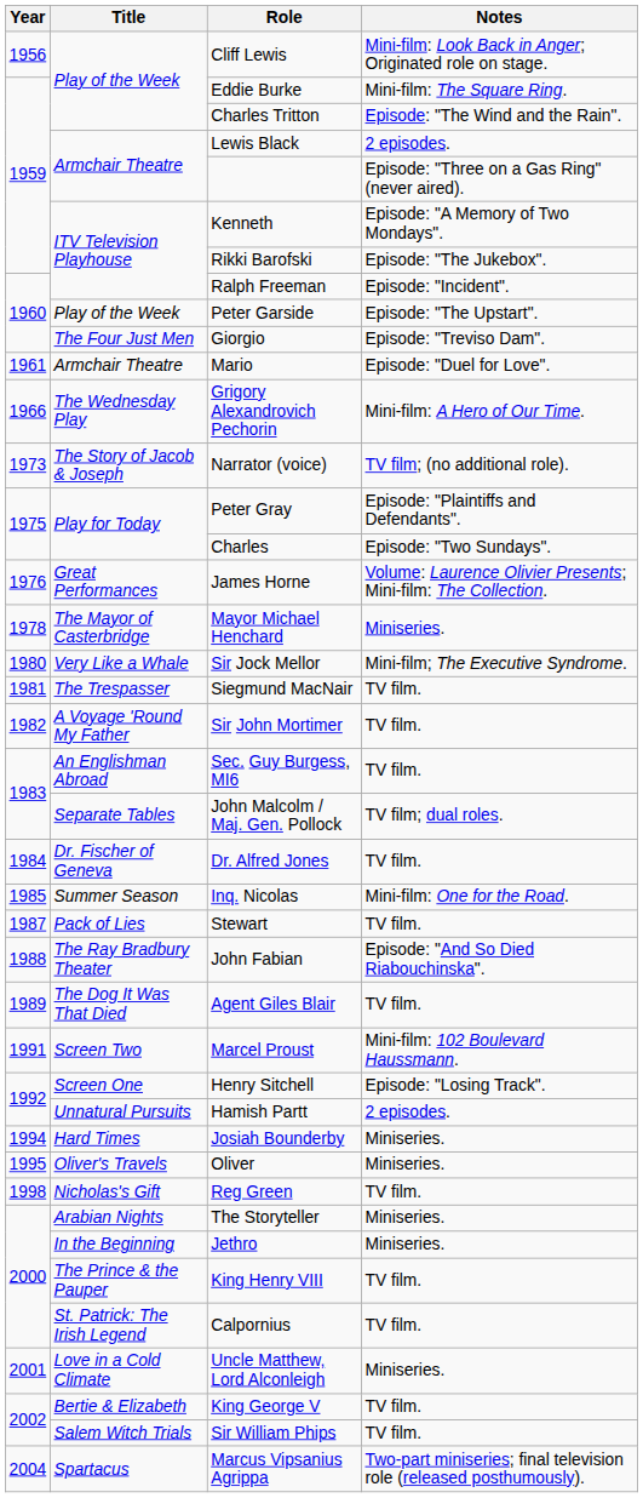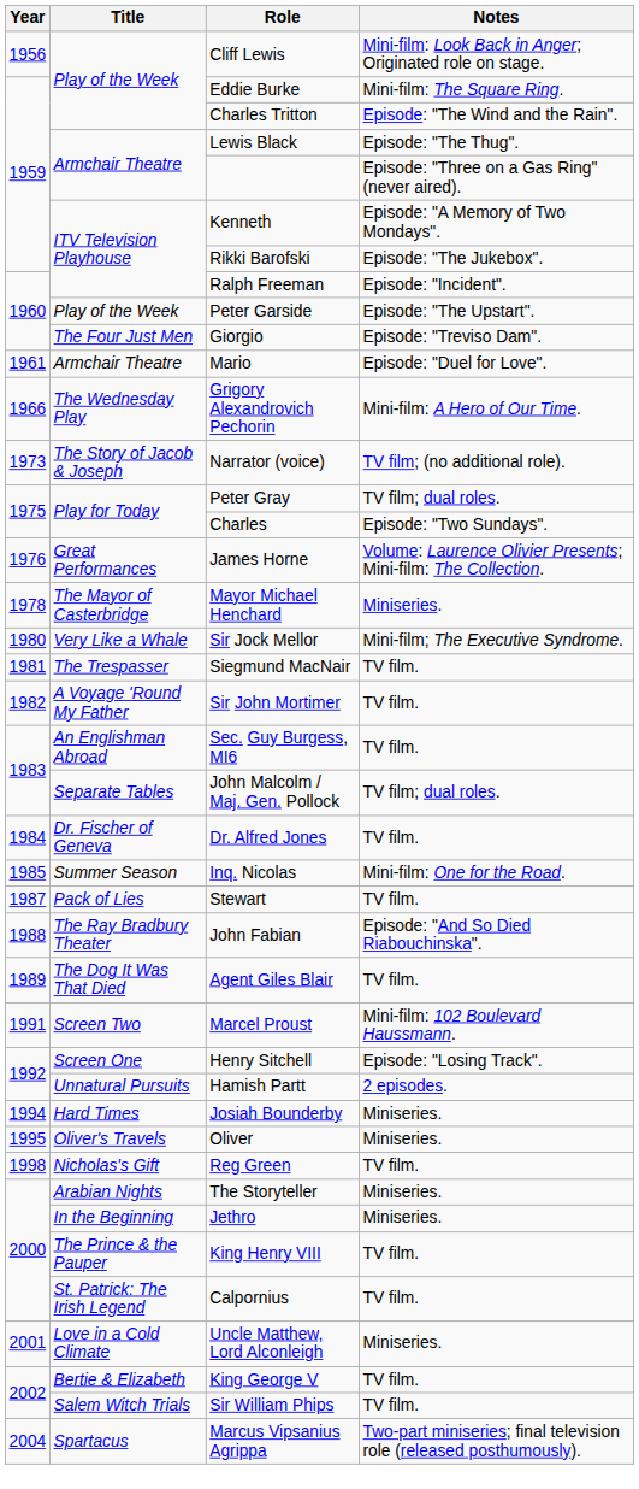Lewis Black | Notes: 2 episodes. -> Episode: "The Thug".
Peter Gray | Notes: Episode: "Plaintiffs and Defendants". -> TV film; dual roles.
